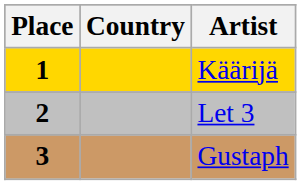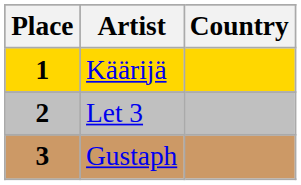columns swapped: Country <-> Artist
